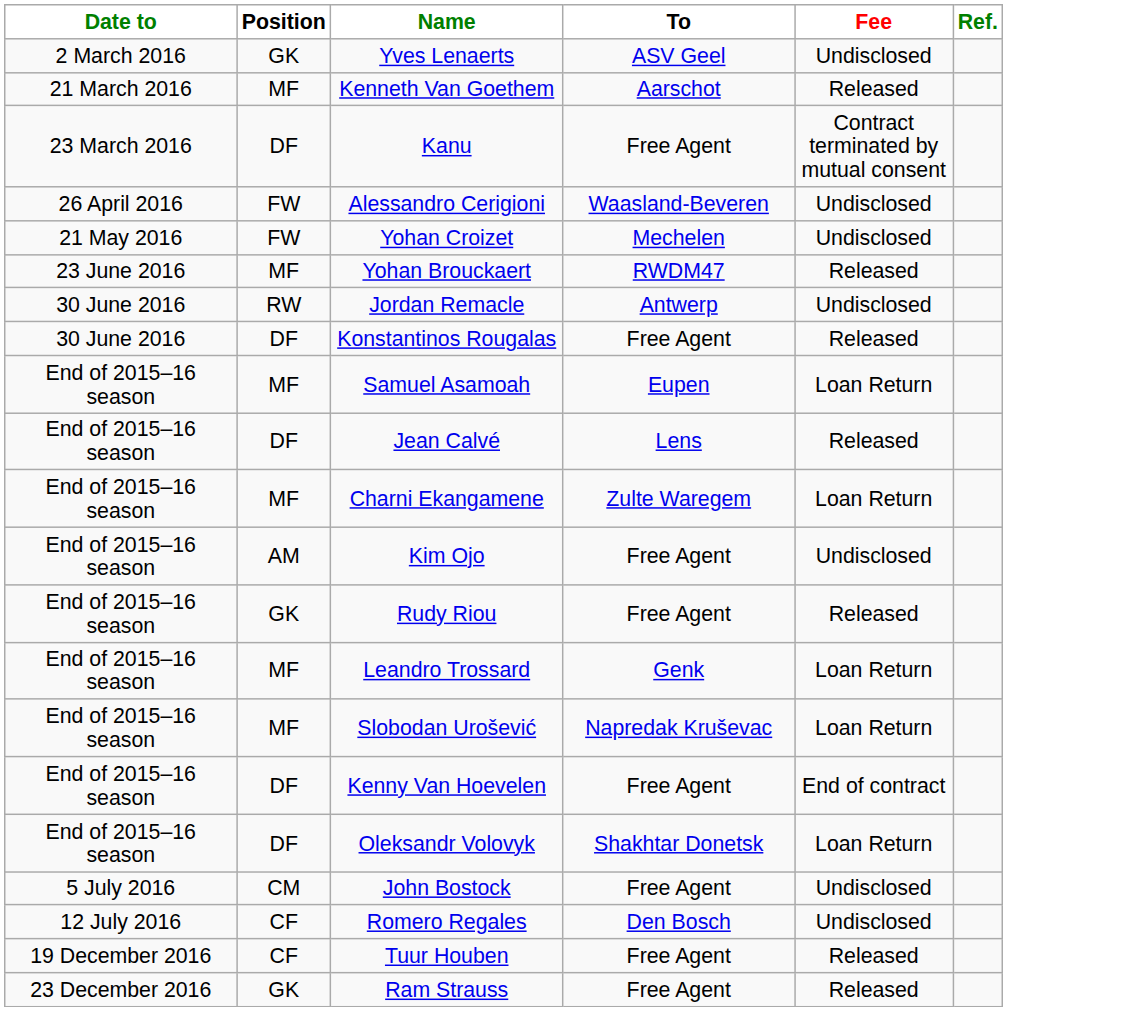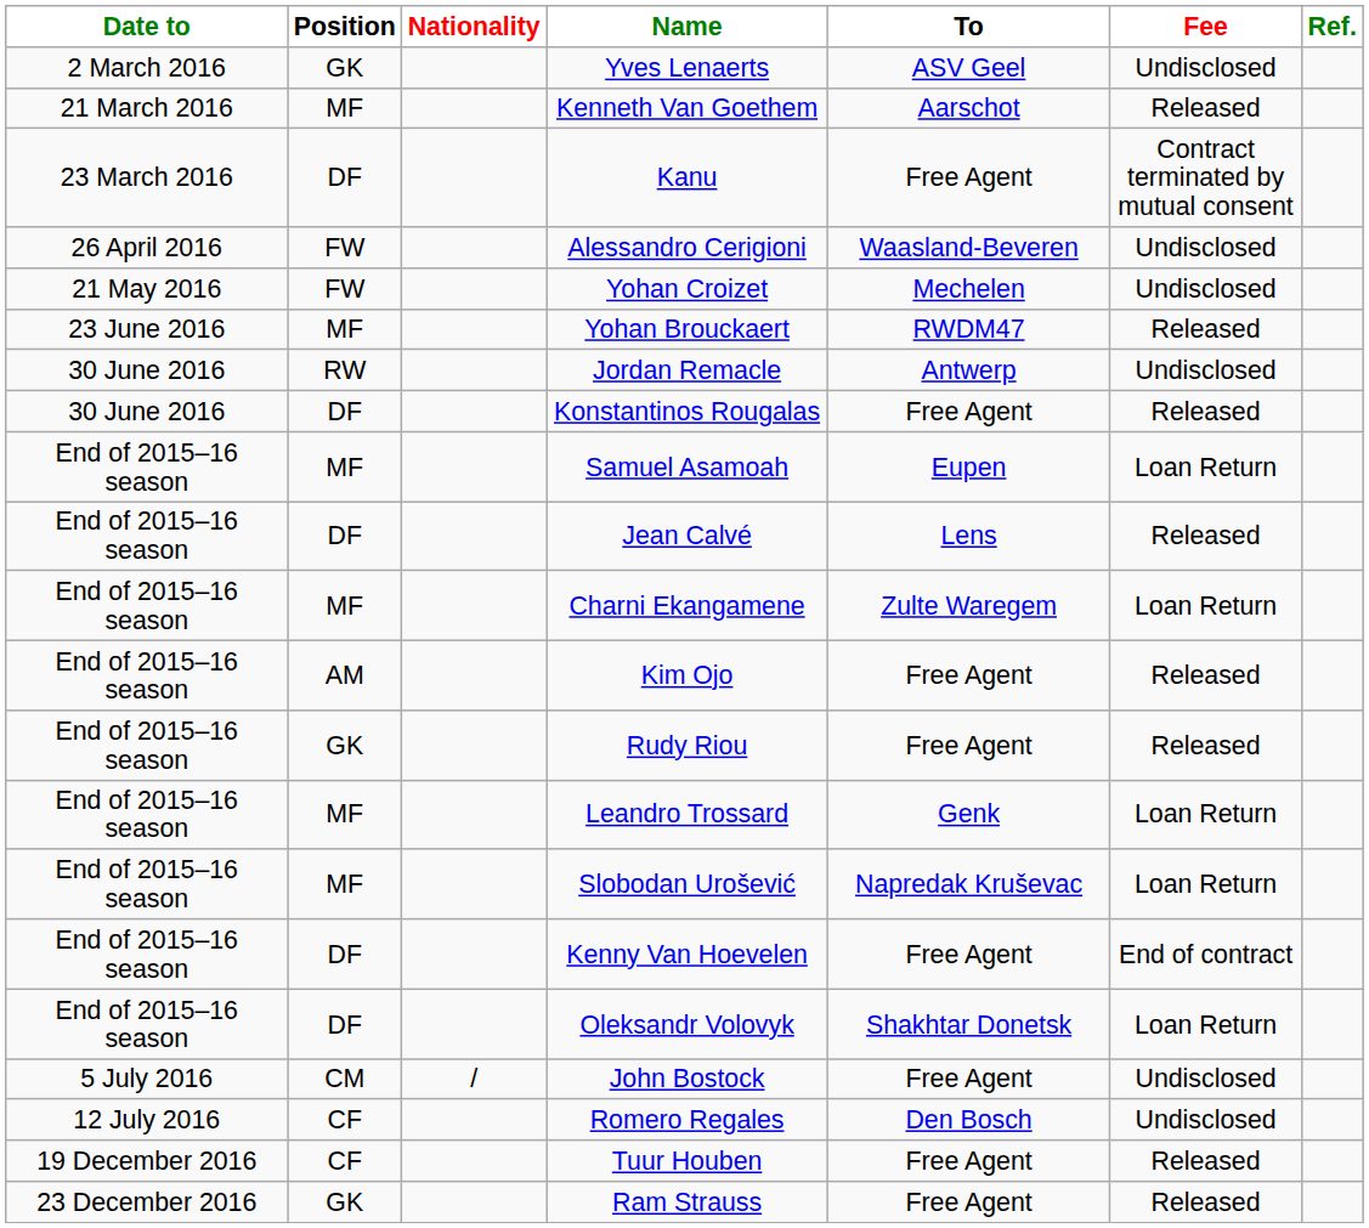+ column: Nationality | /
Kim Ojo | Fee: Undisclosed -> Released
